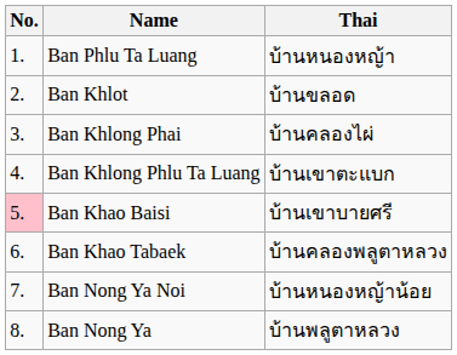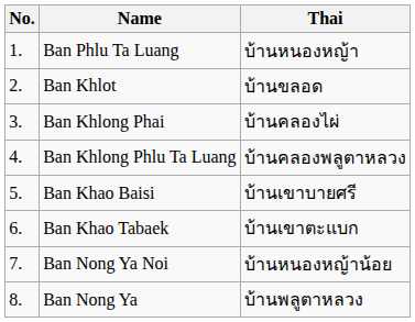Ban Khlong Phlu Ta Luang | Thai: บ้านเขาตะแบก -> บ้านคลองพลูตาหลวง
Ban Khao Baisi | No.: pink background -> no background
Ban Khao Tabaek | Thai: บ้านคลองพลูตาหลวง -> บ้านเขาตะแบก
